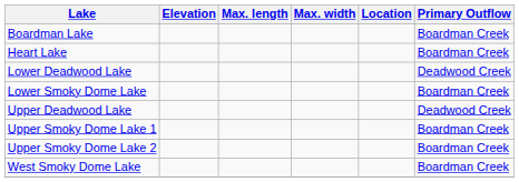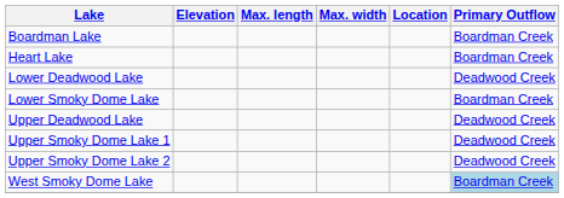Upper Smoky Dome Lake 1 | Primary Outflow: Boardman Creek -> Deadwood Creek
Upper Smoky Dome Lake 2 | Primary Outflow: Boardman Creek -> Deadwood Creek
West Smoky Dome Lake | Primary Outflow: no background -> lightblue background
